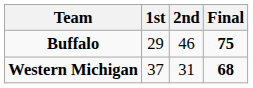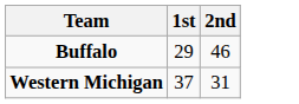- column: Final | 75 | 68
